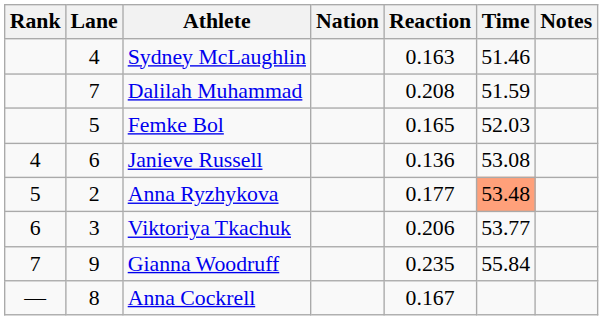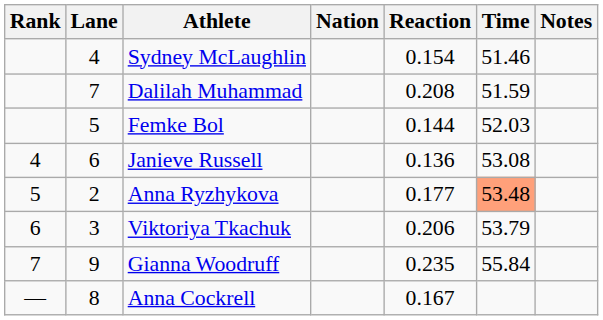Sydney McLaughlin | Reaction: 0.163 -> 0.154
Femke Bol | Reaction: 0.165 -> 0.144
Viktoriya Tkachuk | Time: 53.77 -> 53.79
